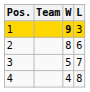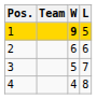1 | L: 3 -> 5
2 | W: 8 -> 6
